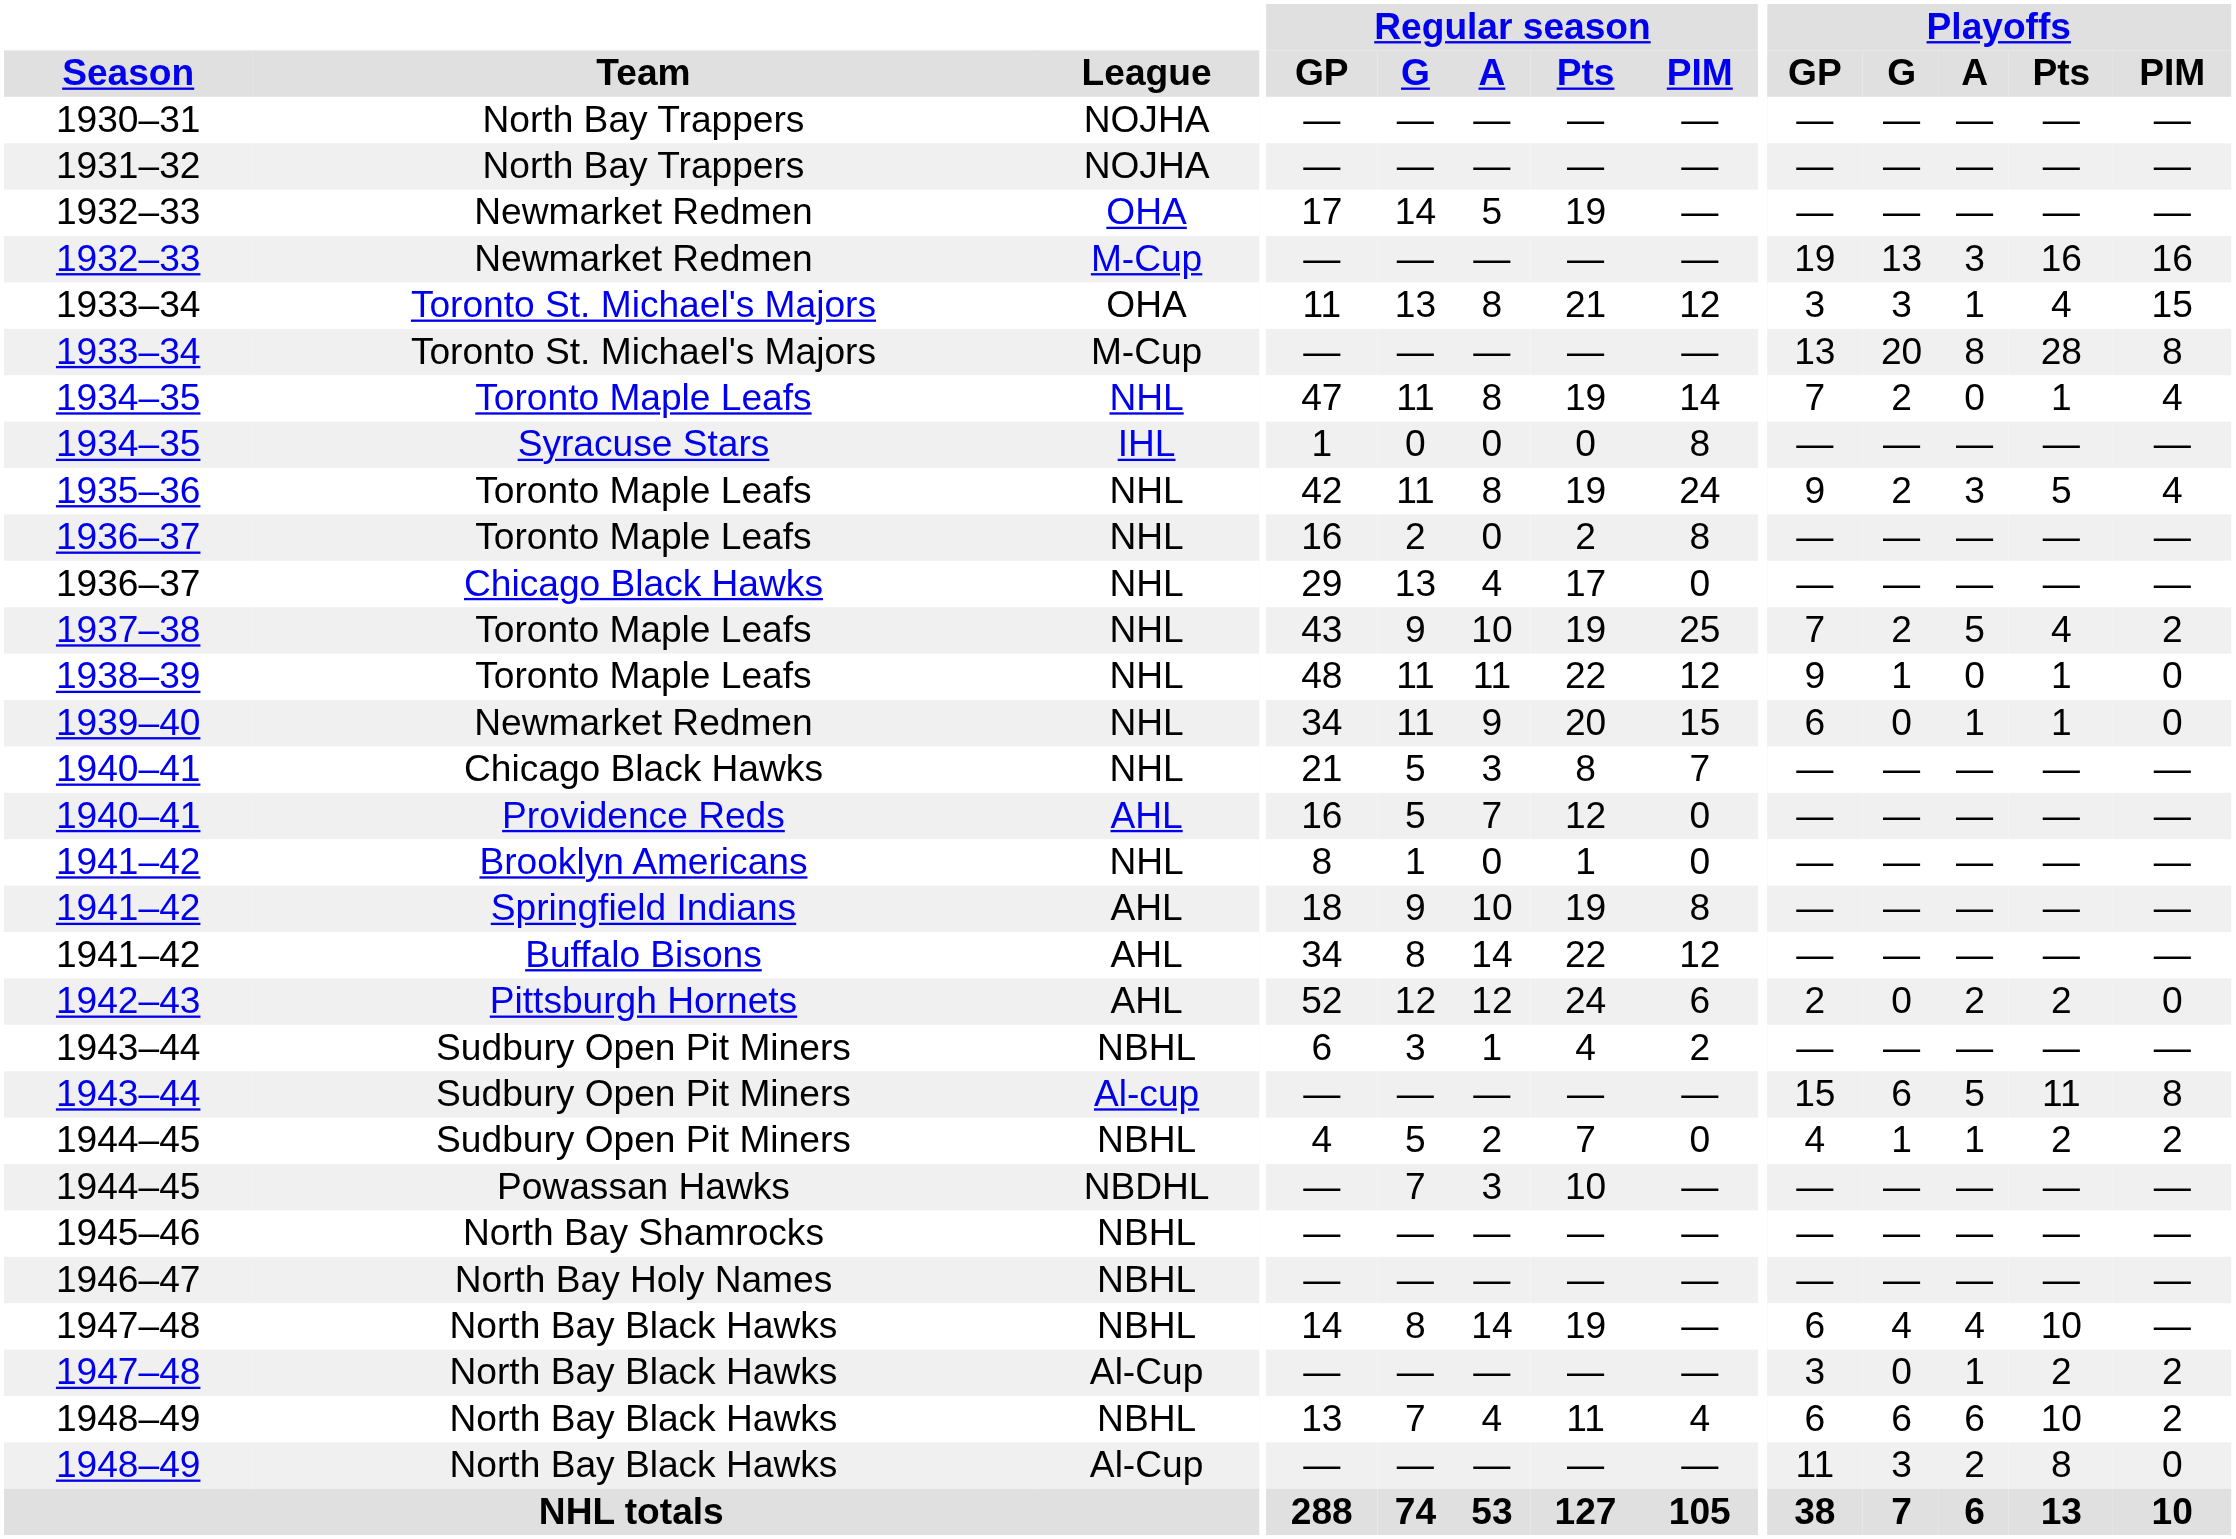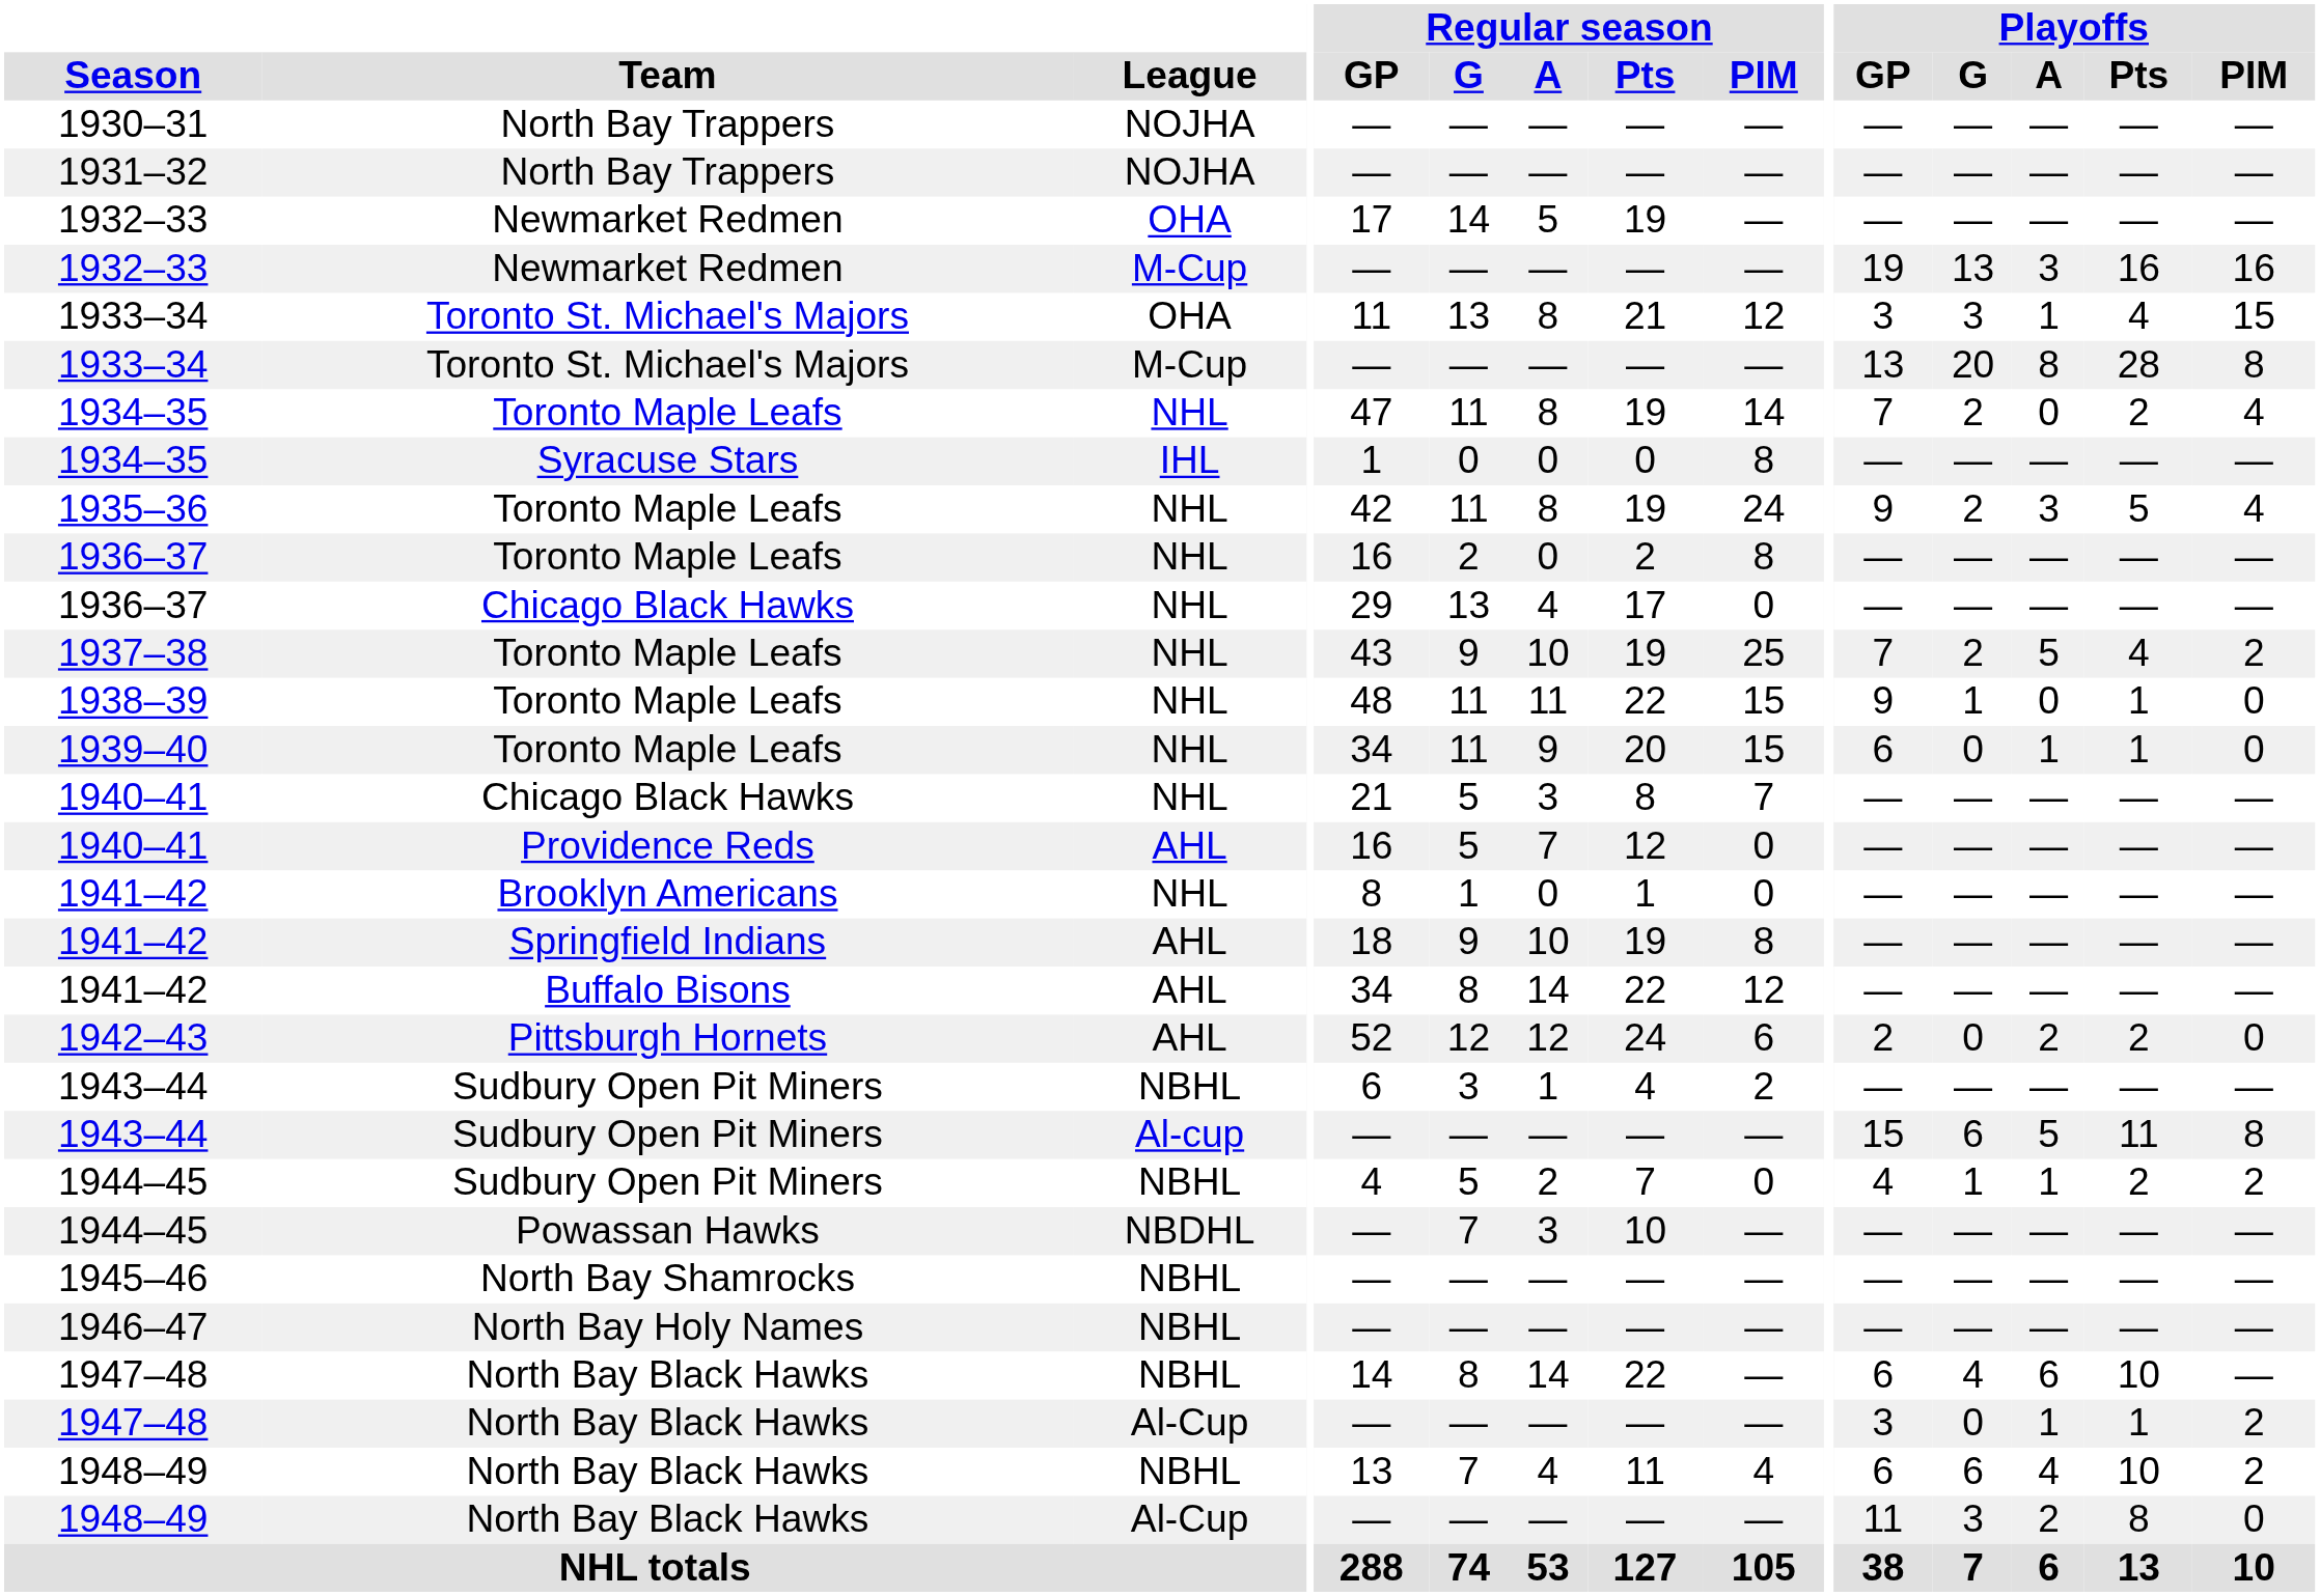1934–35 / NHL | Playoffs / Pts: 1 -> 2
1938–39 | Regular season / PIM: 12 -> 15
1939–40 | Team: Newmarket Redmen -> Toronto Maple Leafs
1947–48 / NBHL | Regular season / Pts: 19 -> 22
1947–48 / NBHL | Playoffs / A: 4 -> 6
1947–48 / Al-Cup | Playoffs / Pts: 2 -> 1
1948–49 / NBHL | Playoffs / A: 6 -> 4
